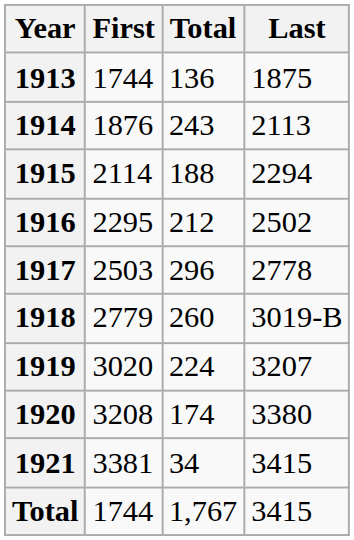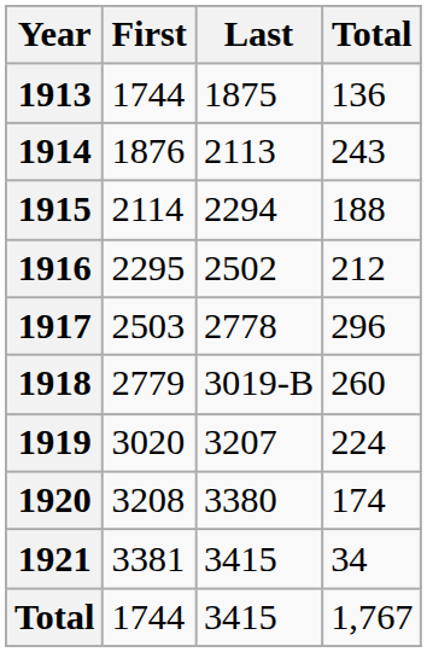columns swapped: Last <-> Total
